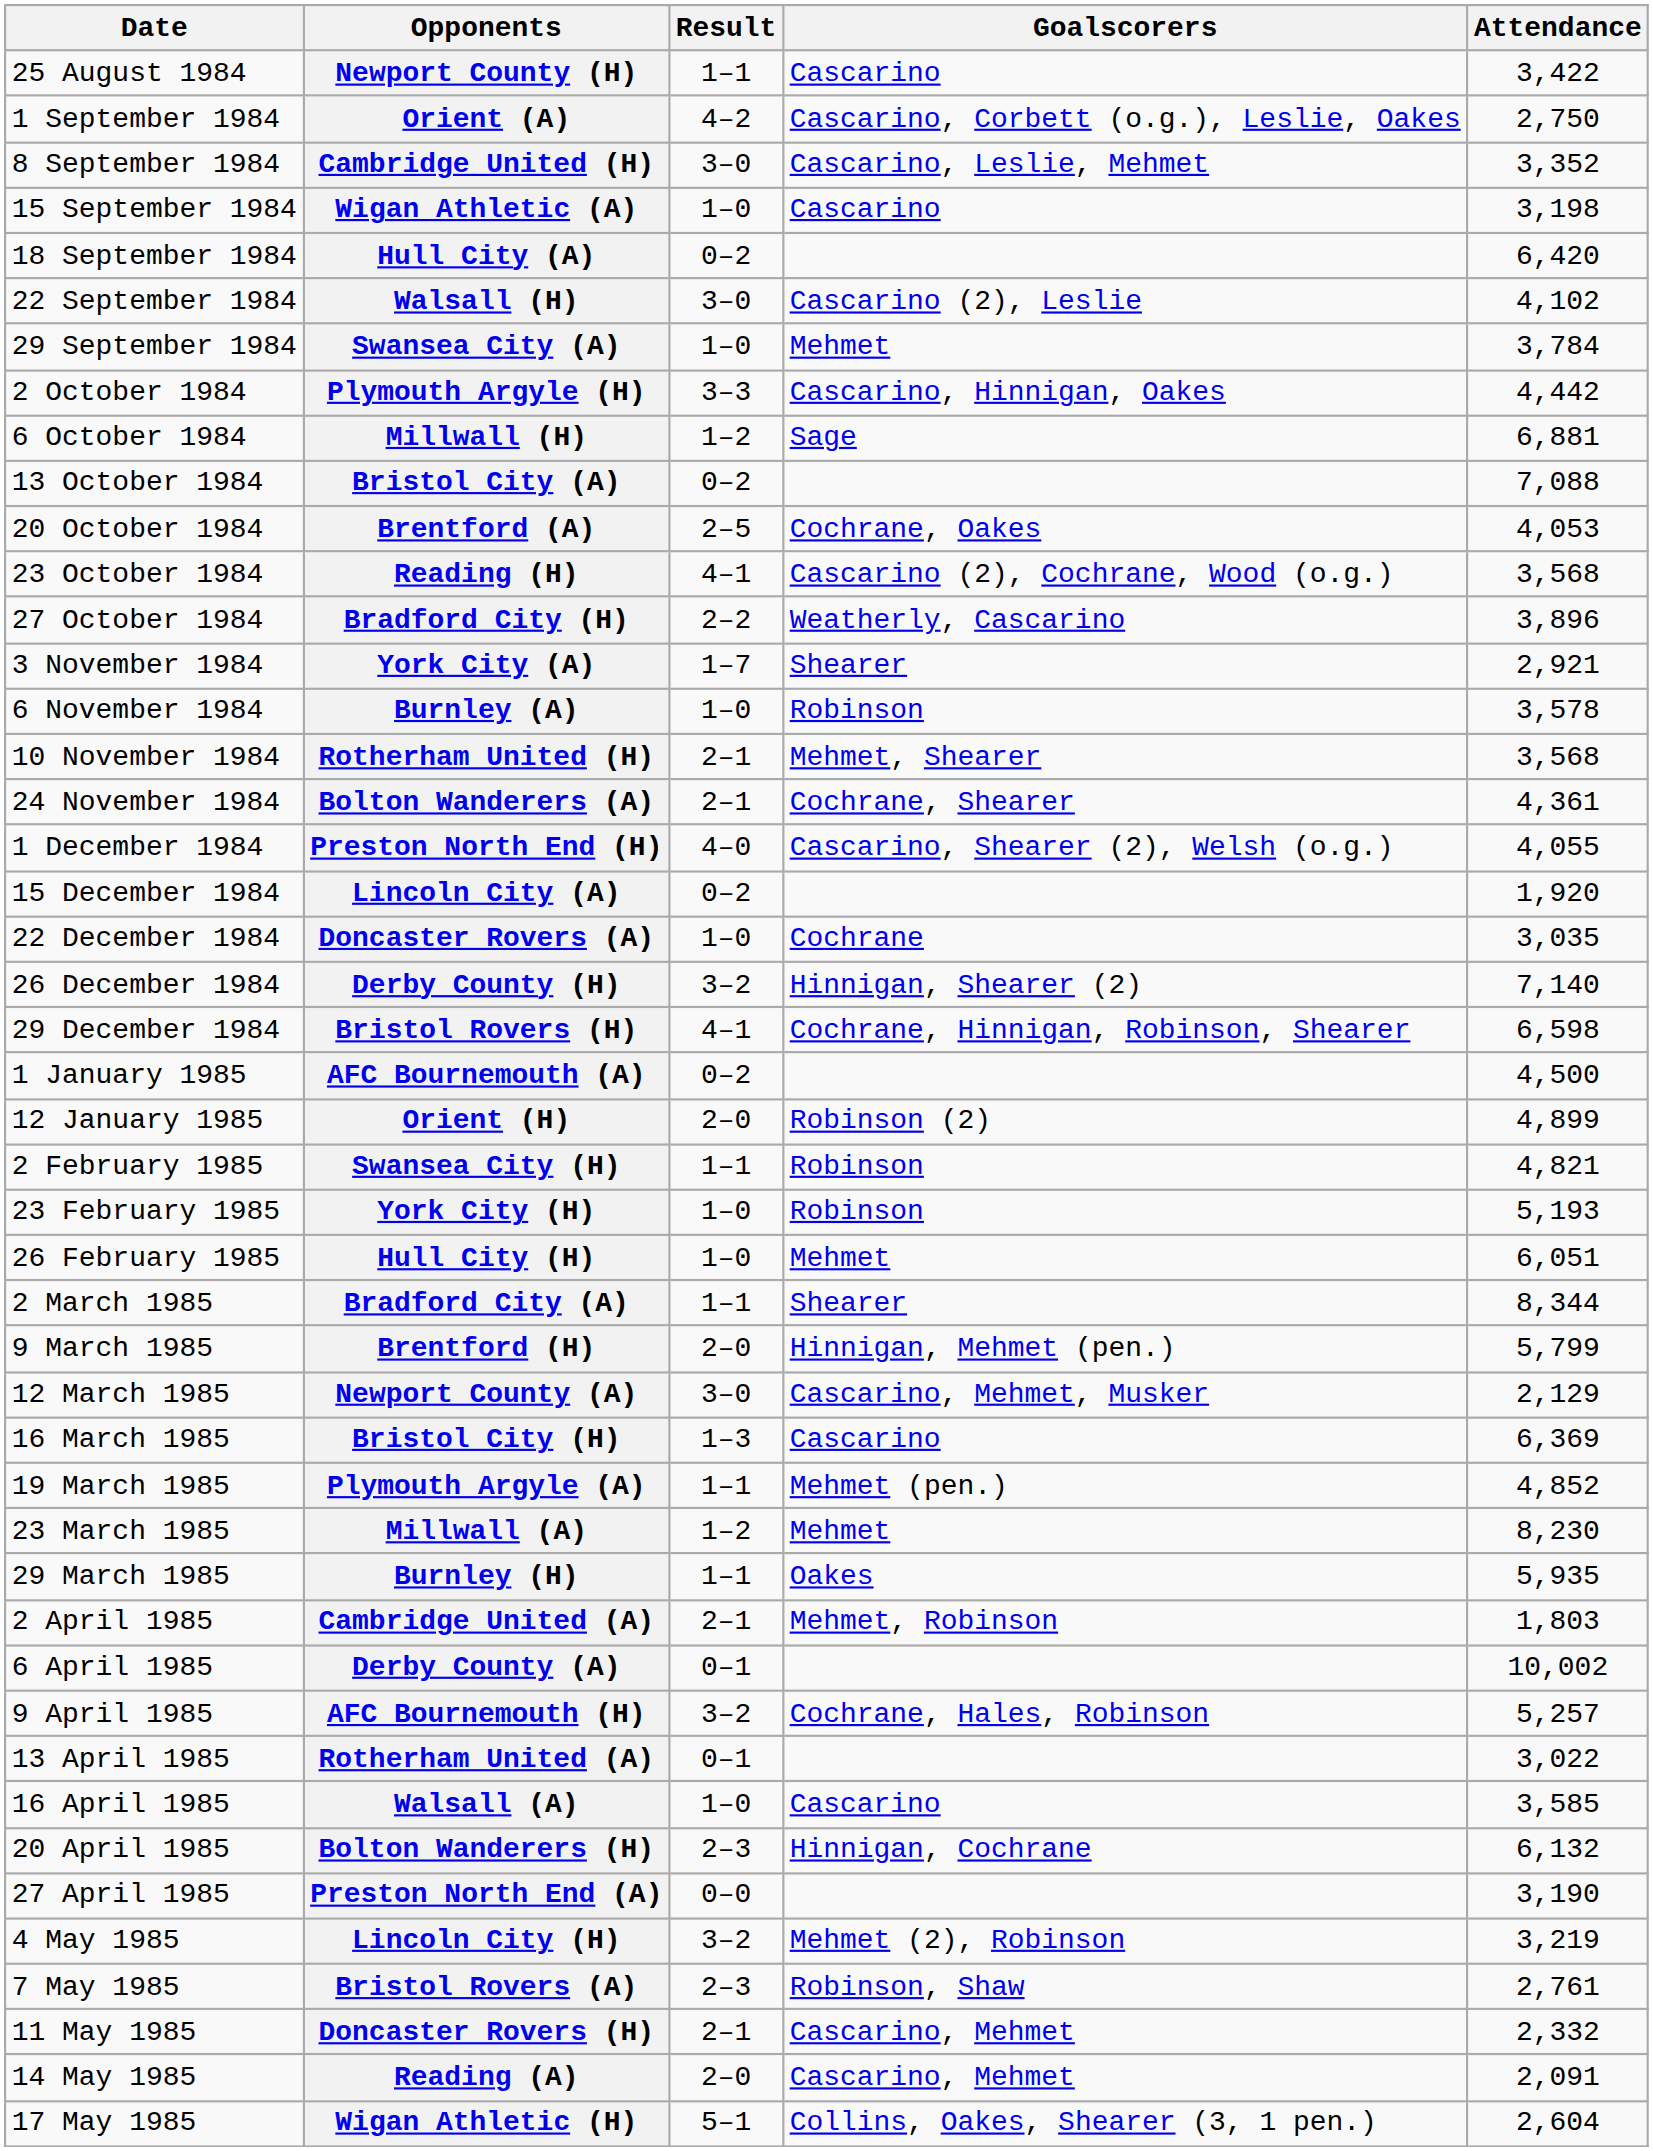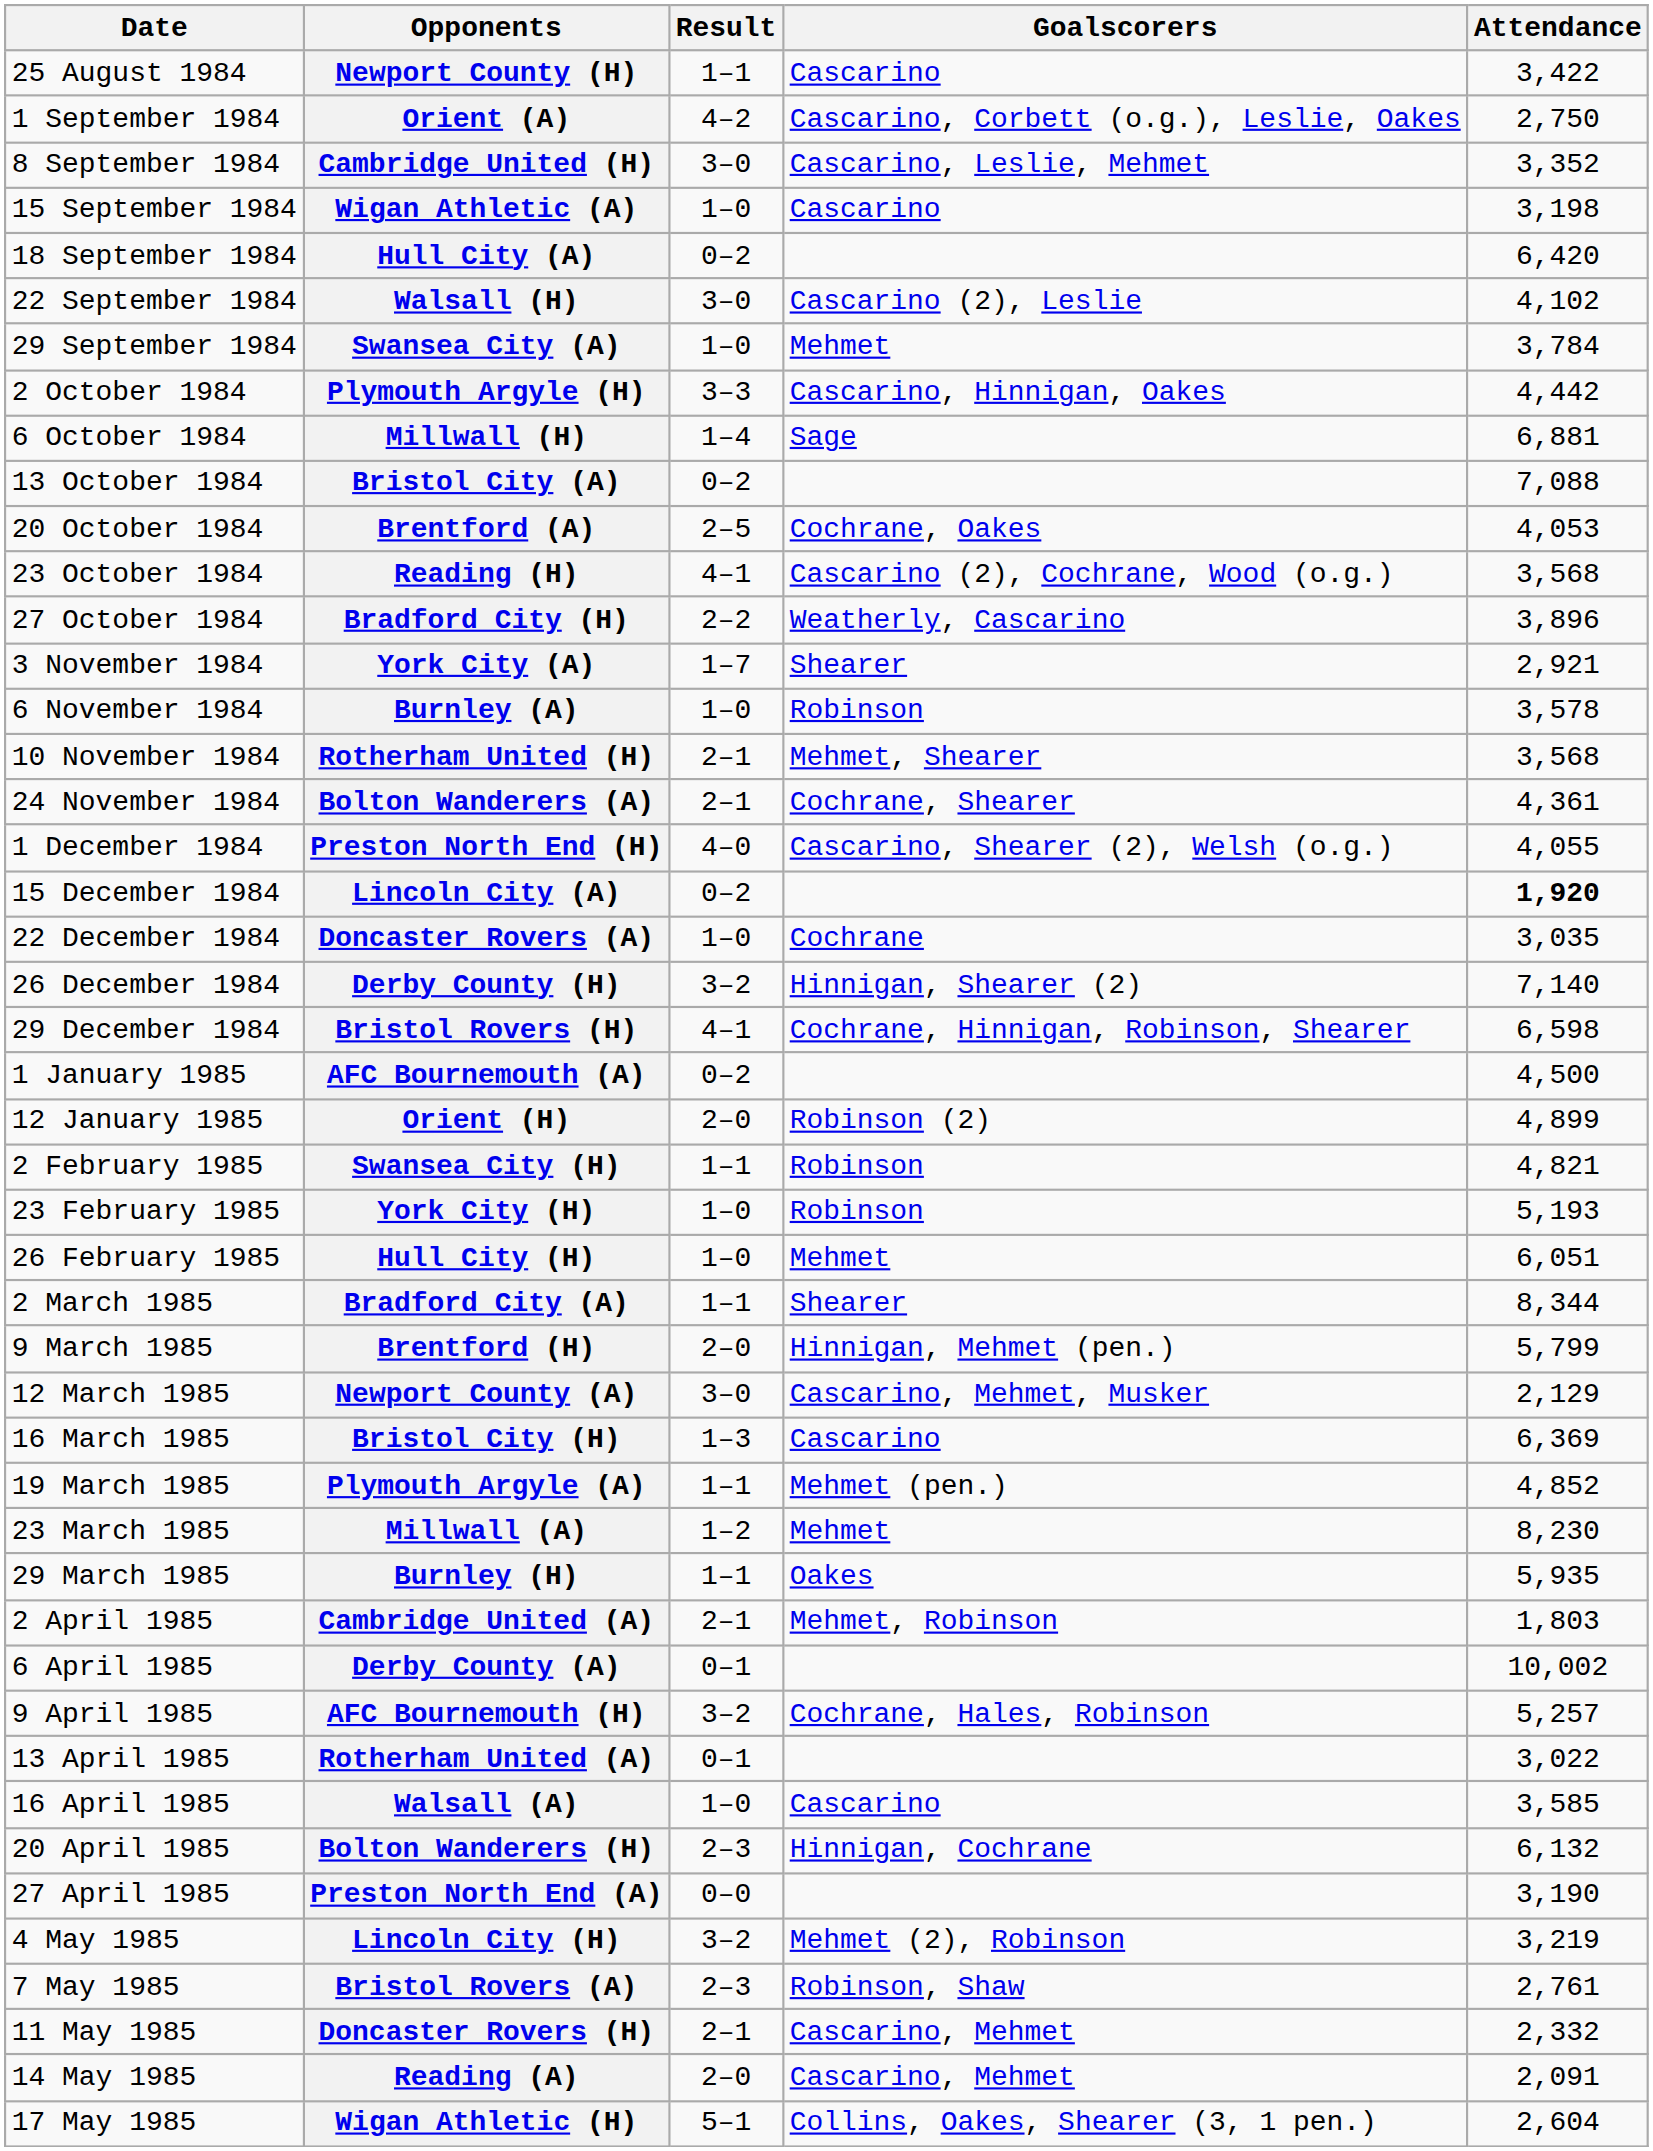Millwall (H) | Result: 1–2 -> 1–4
Lincoln City (A) | Attendance: normal -> bold
